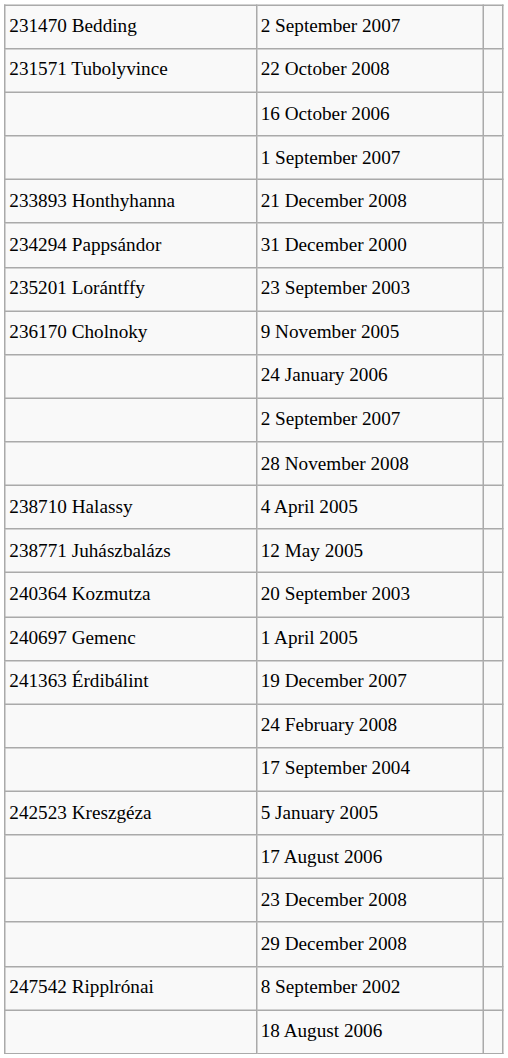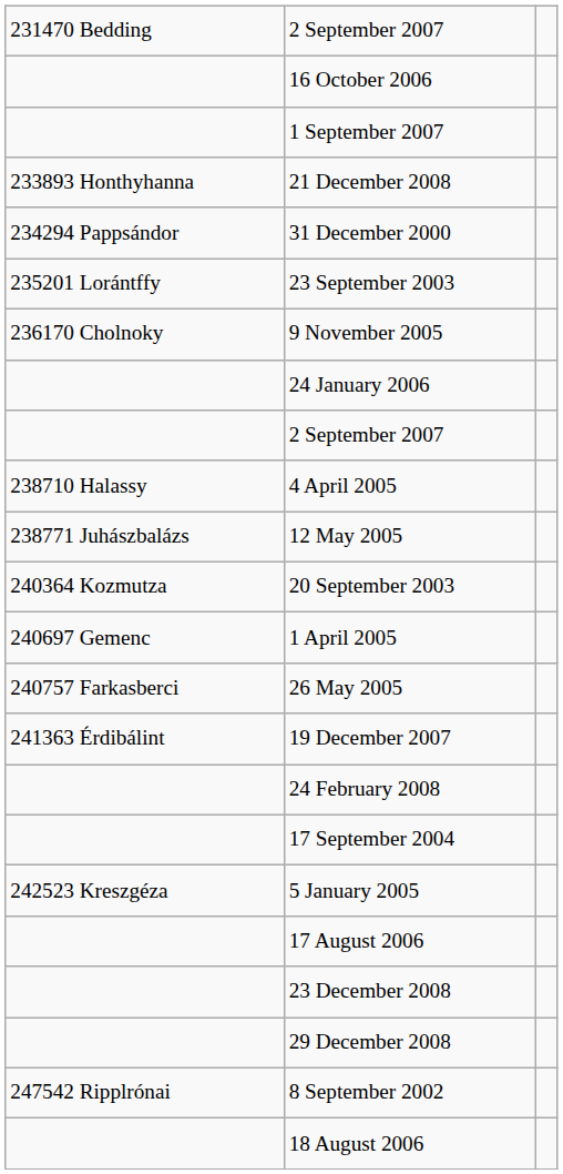- row: 231571 Tubolyvince | 22 October 2008
- row: 28 November 2008
+ row: 240757 Farkasberci | 26 May 2005
